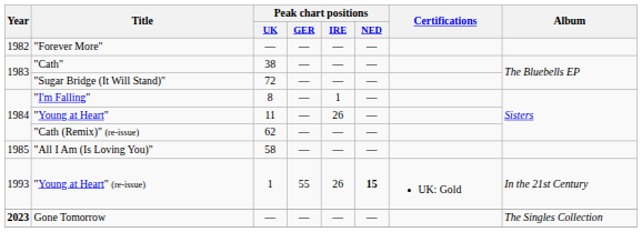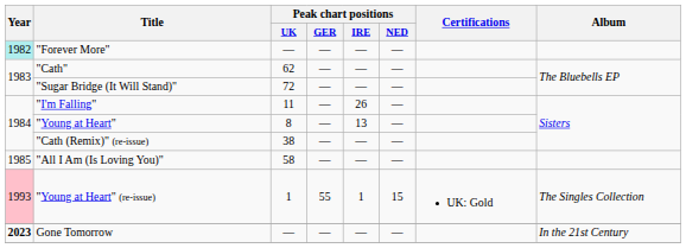"Forever More" | Year: no background -> paleturquoise background
"Cath" | Peak chart positions / UK: 38 -> 62
"I'm Falling" | Peak chart positions / UK: 8 -> 11
"I'm Falling" | Peak chart positions / IRE: 1 -> 26
"Young at Heart" | Peak chart positions / UK: 11 -> 8
"Young at Heart" | Peak chart positions / IRE: 26 -> 13
"Cath (Remix)" (re-issue) | Peak chart positions / UK: 62 -> 38
"Young at Heart" (re-issue) | Year: no background -> pink background
"Young at Heart" (re-issue) | Peak chart positions / IRE: 26 -> 1
"Young at Heart" (re-issue) | Peak chart positions / NED: bold -> normal
"Young at Heart" (re-issue) | Album: In the 21st Century -> The Singles Collection
Gone Tomorrow | Album: The Singles Collection -> In the 21st Century
